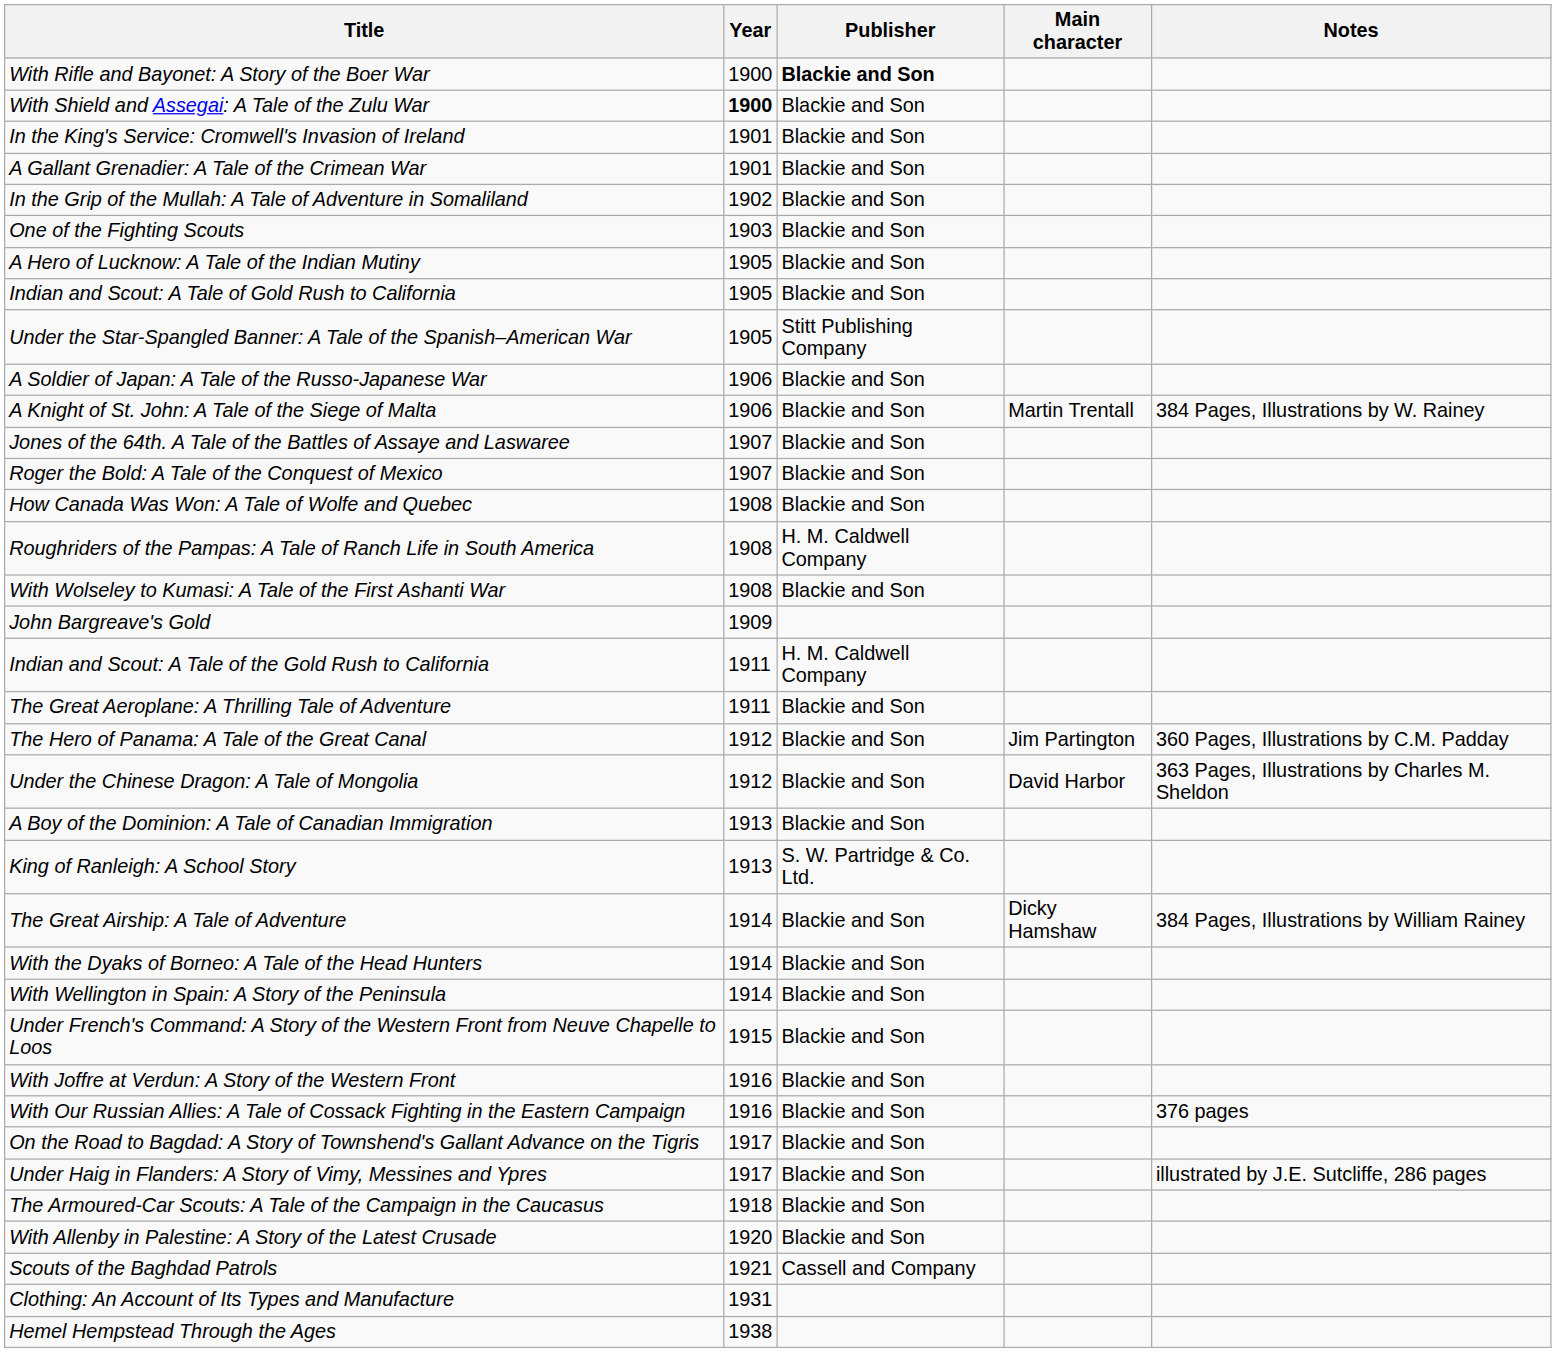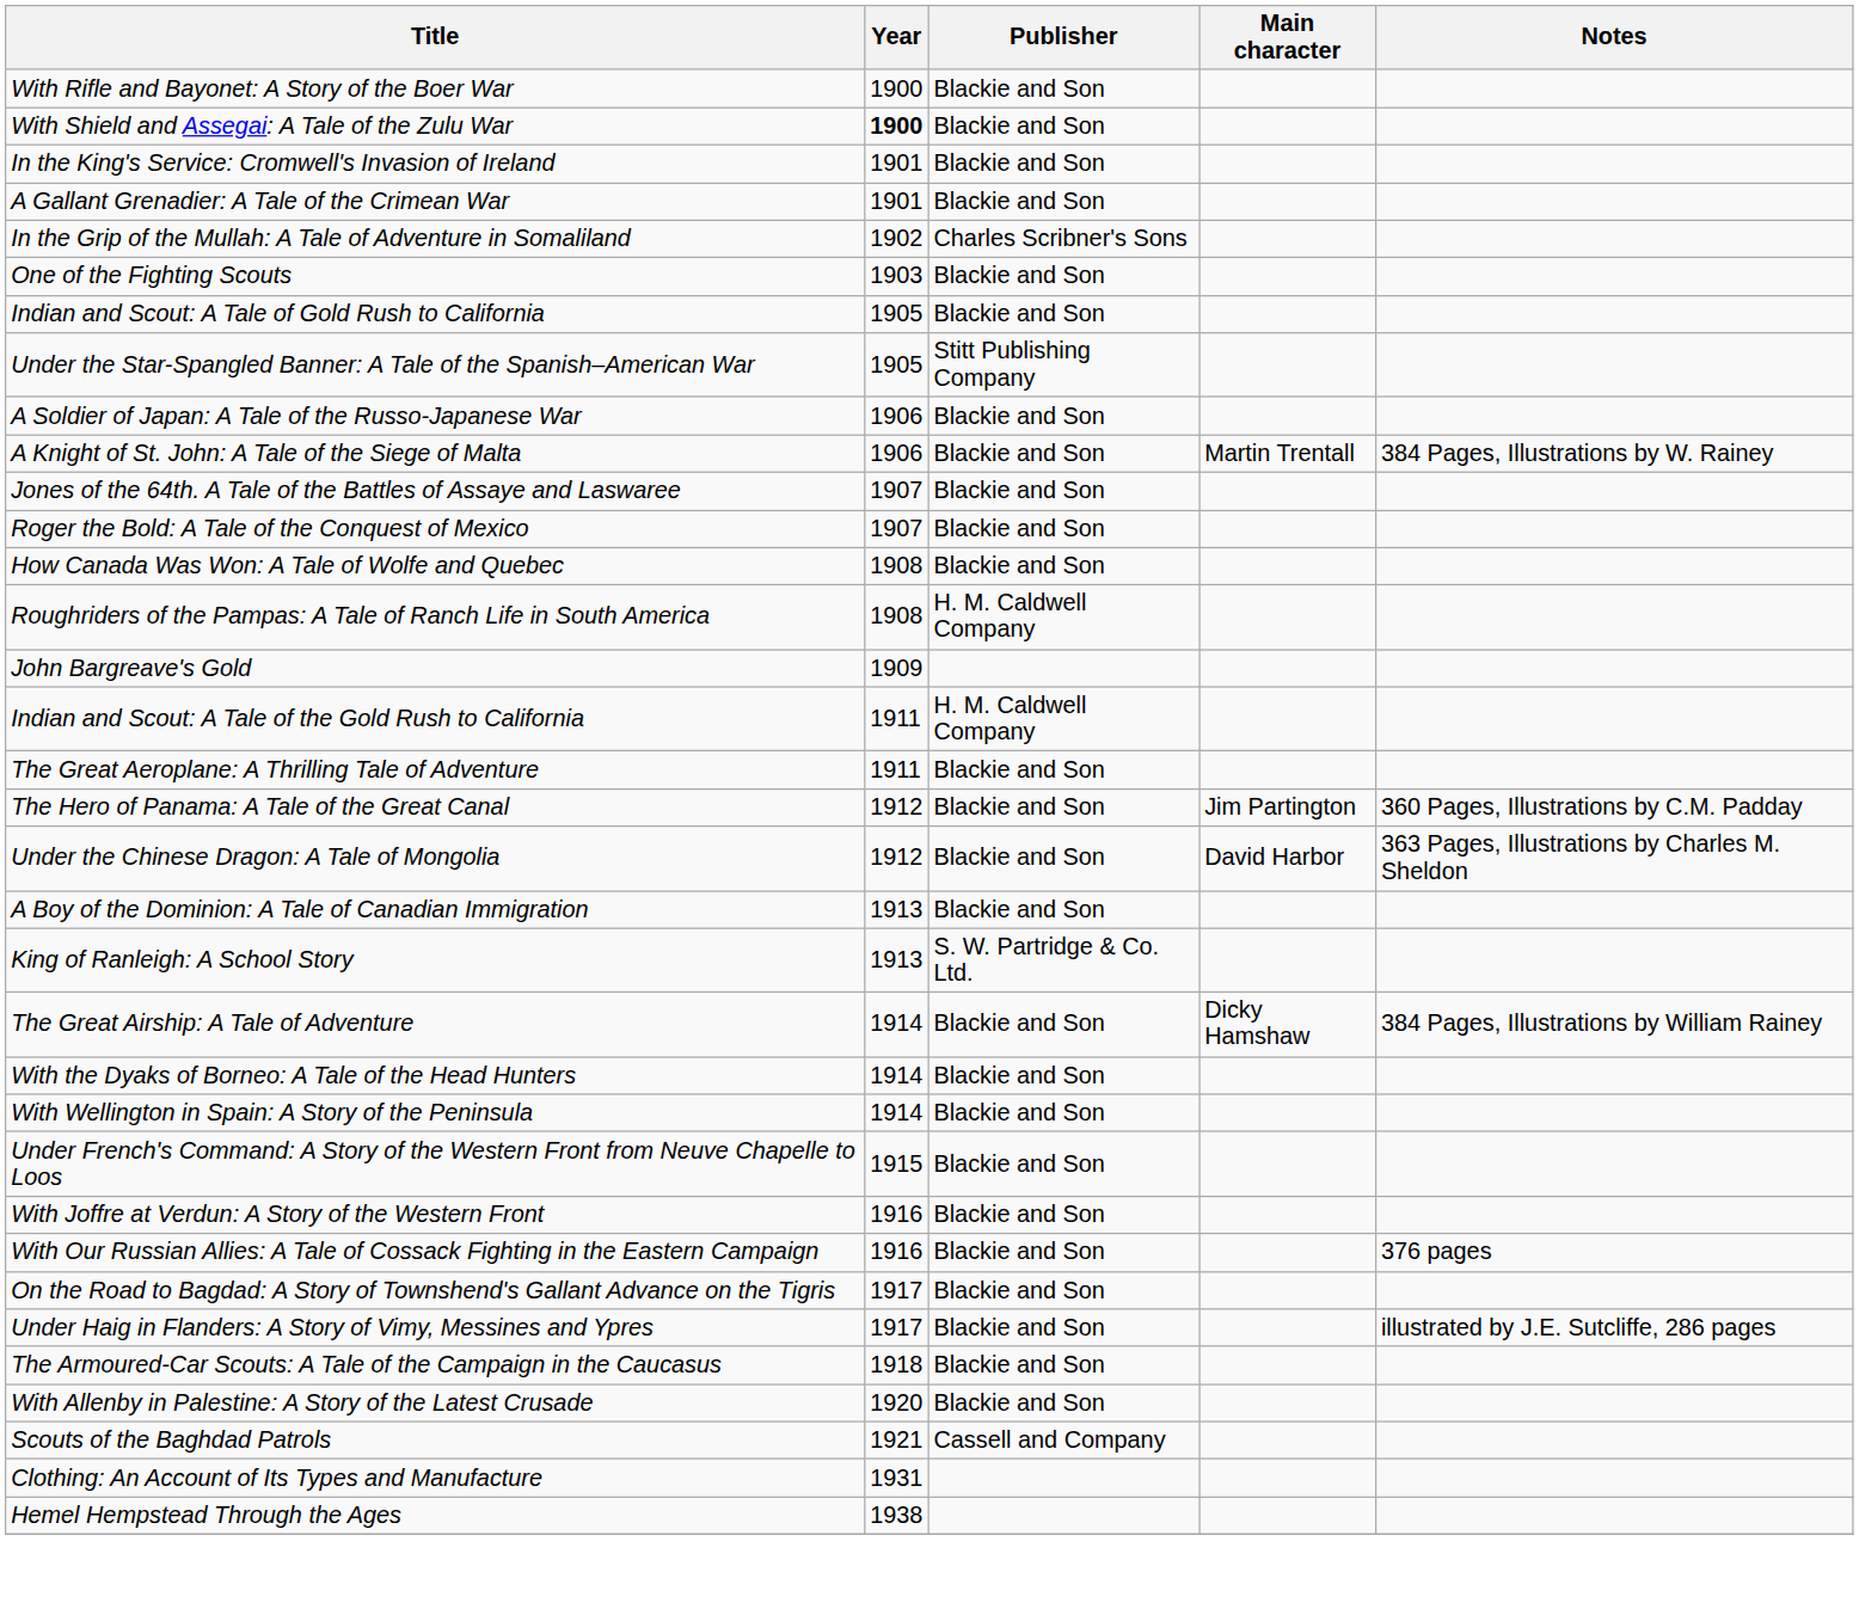With Rifle and Bayonet: A Story of the Boer War | Publisher: bold -> normal
In the Grip of the Mullah: A Tale of Adventure in Somaliland | Publisher: Blackie and Son -> Charles Scribner's Sons
- row: A Hero of Lucknow: A Tale of the Indian Mutiny | 1905 | Blackie and Son
- row: With Wolseley to Kumasi: A Tale of the First Ashanti War | 1908 | Blackie and Son
